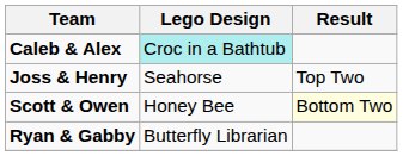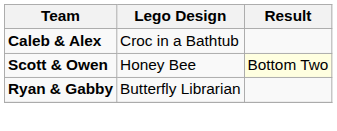Caleb & Alex | Lego Design: paleturquoise background -> no background
- row: Joss & Henry | Seahorse | Top Two
